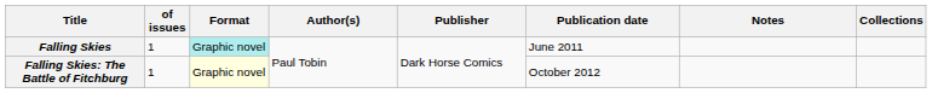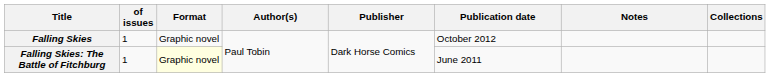Falling Skies | Format: paleturquoise background -> no background
Falling Skies | Publication date: June 2011 -> October 2012
Falling Skies: The Battle of Fitchburg | Publication date: October 2012 -> June 2011
